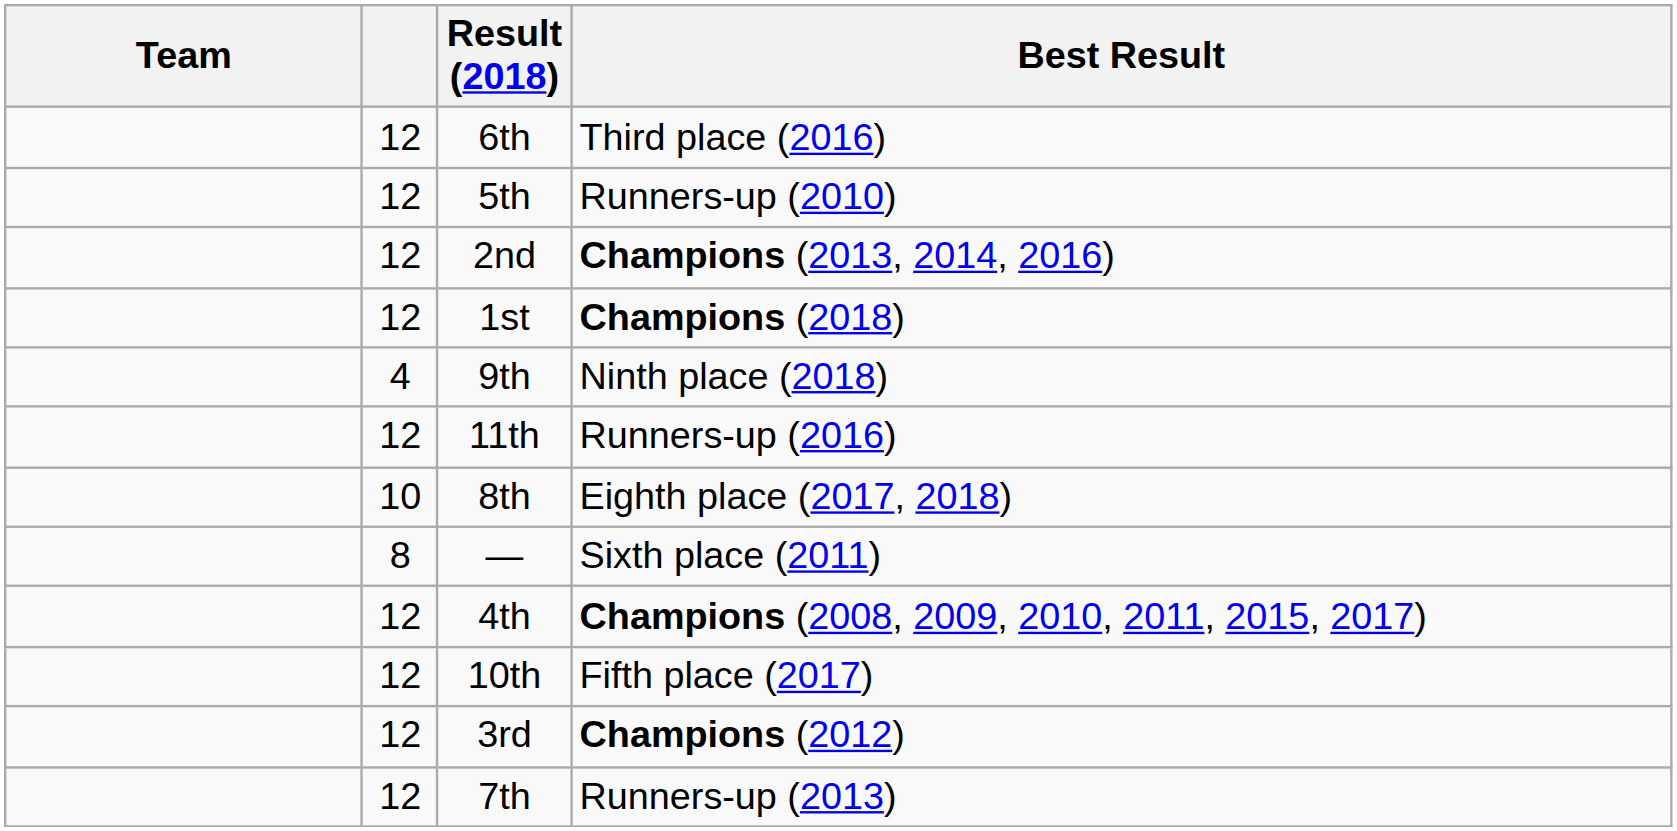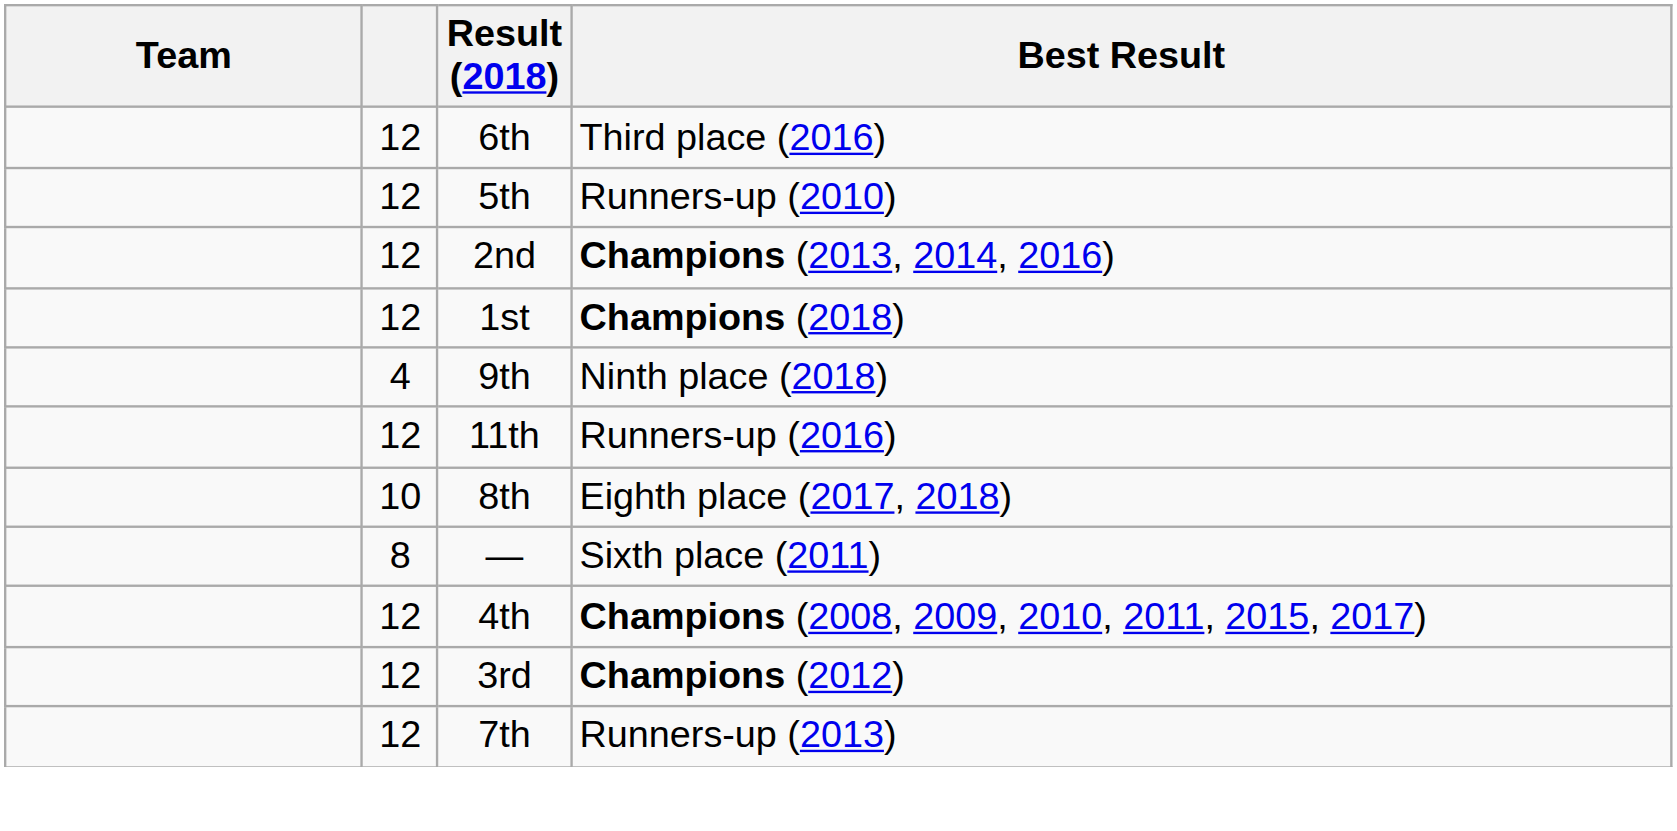- row: 12 | 10th | Fifth place (2017)
